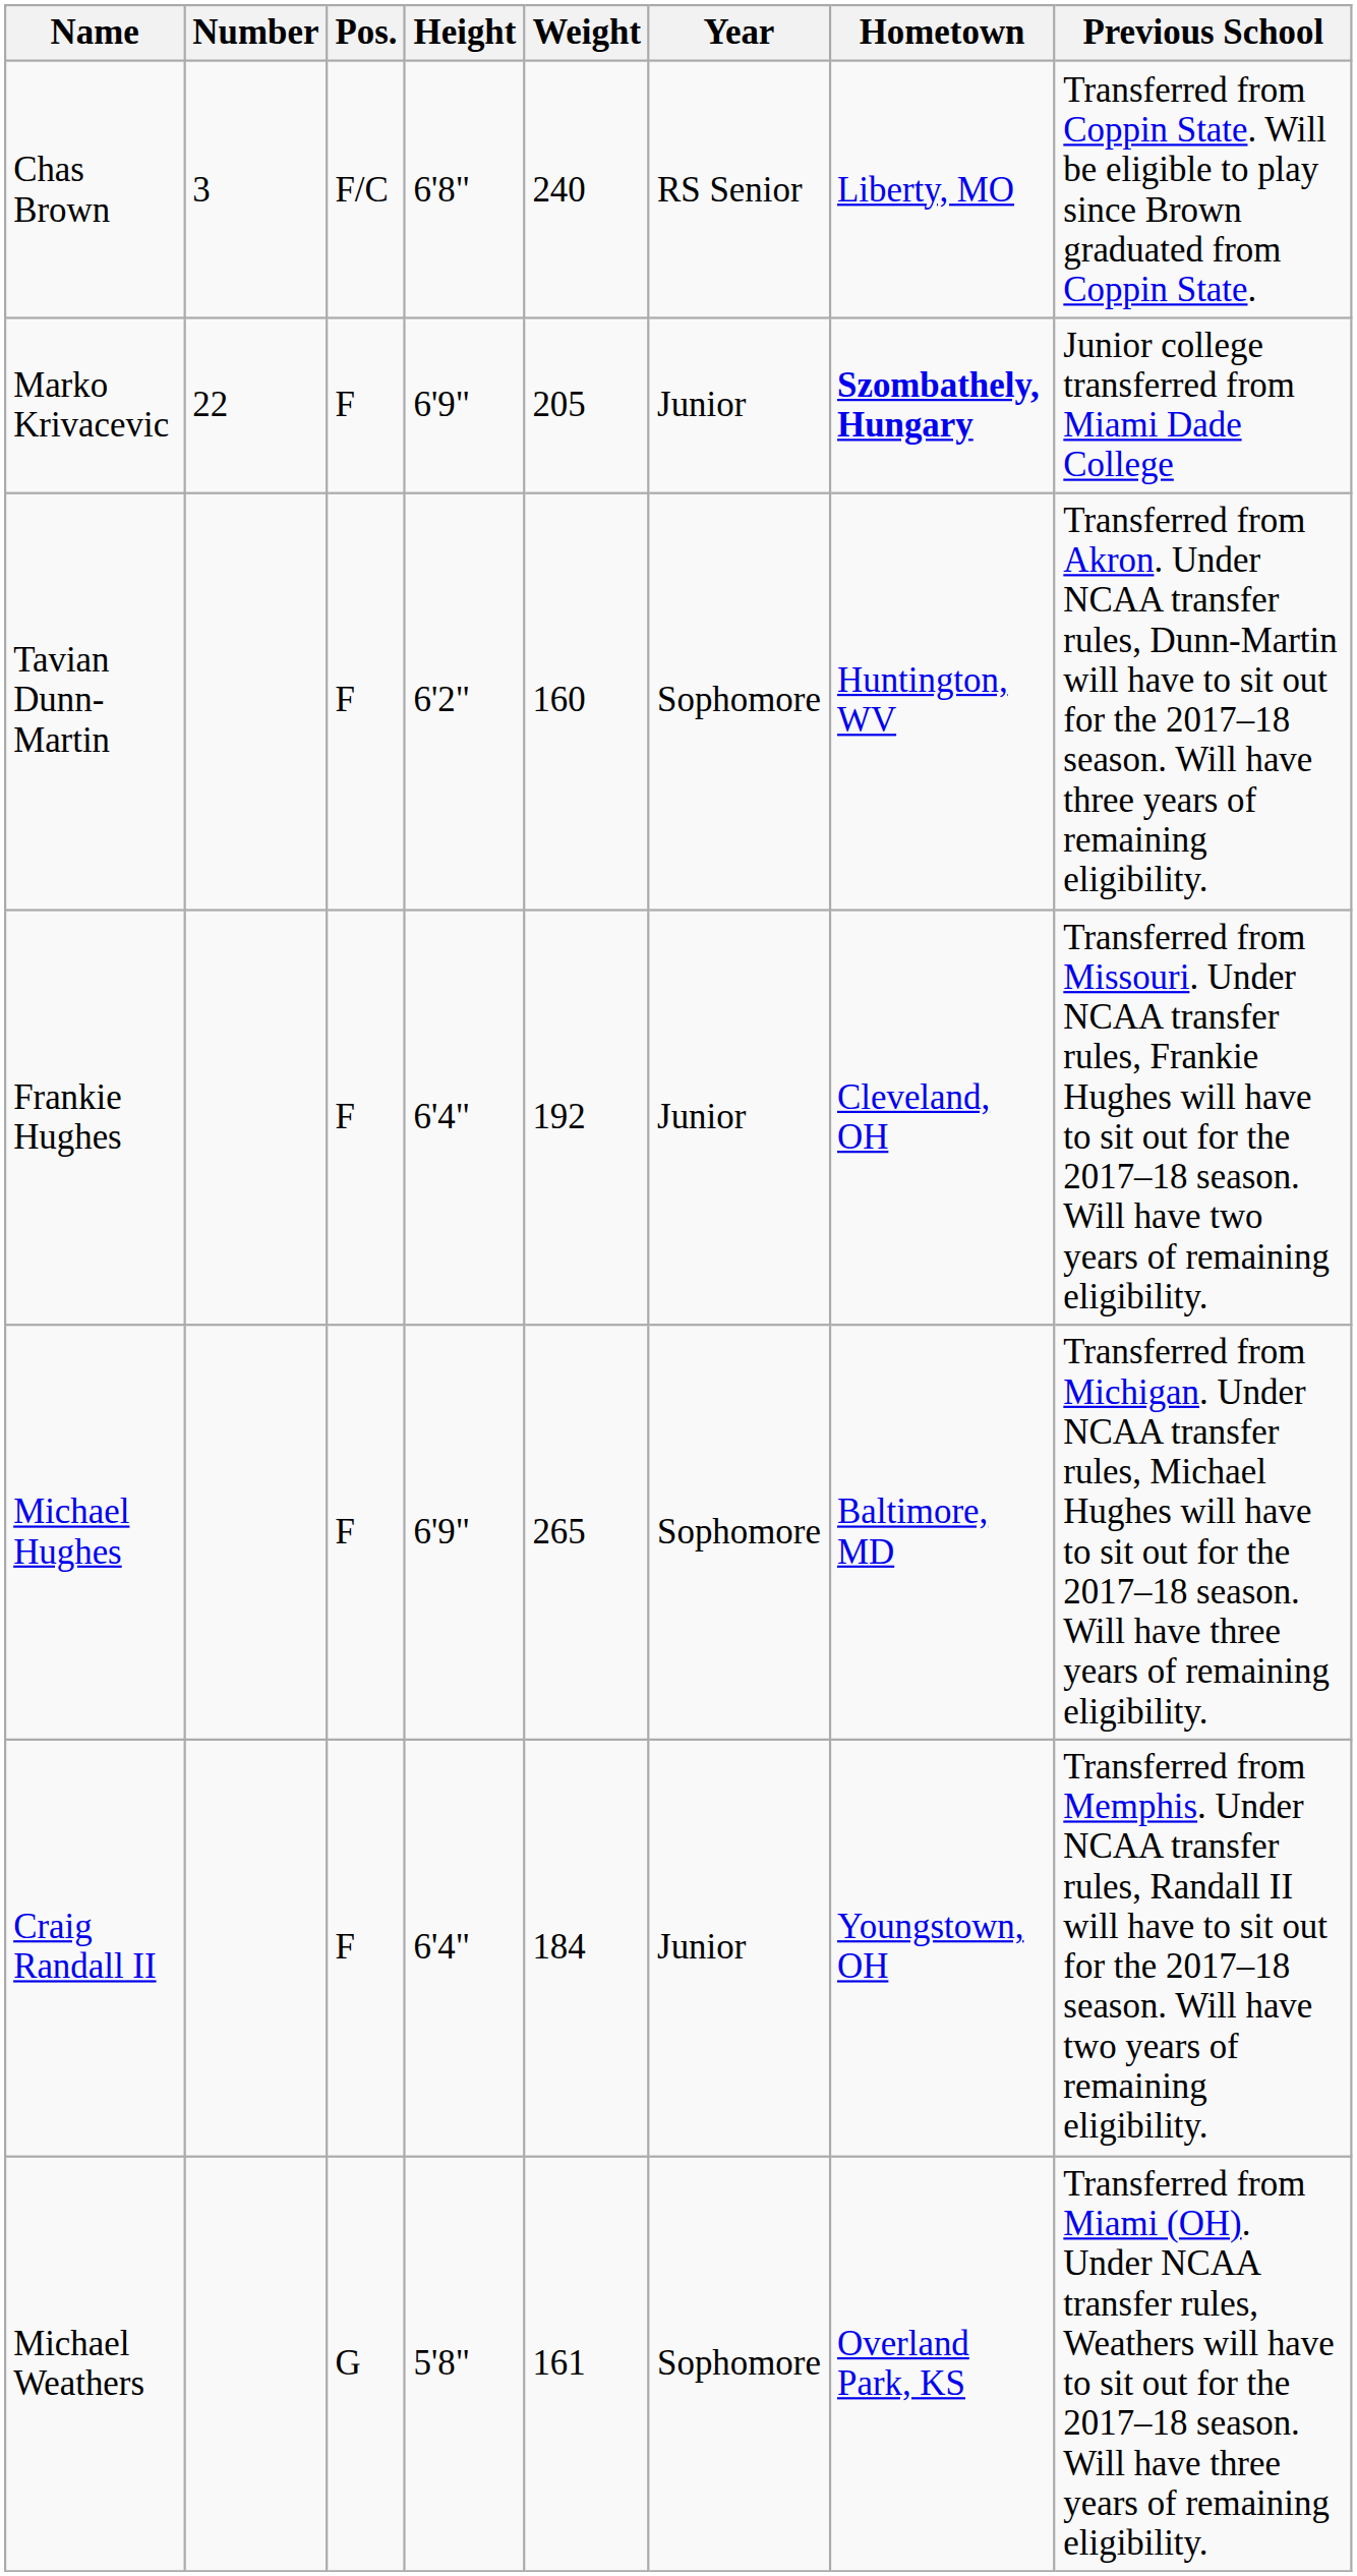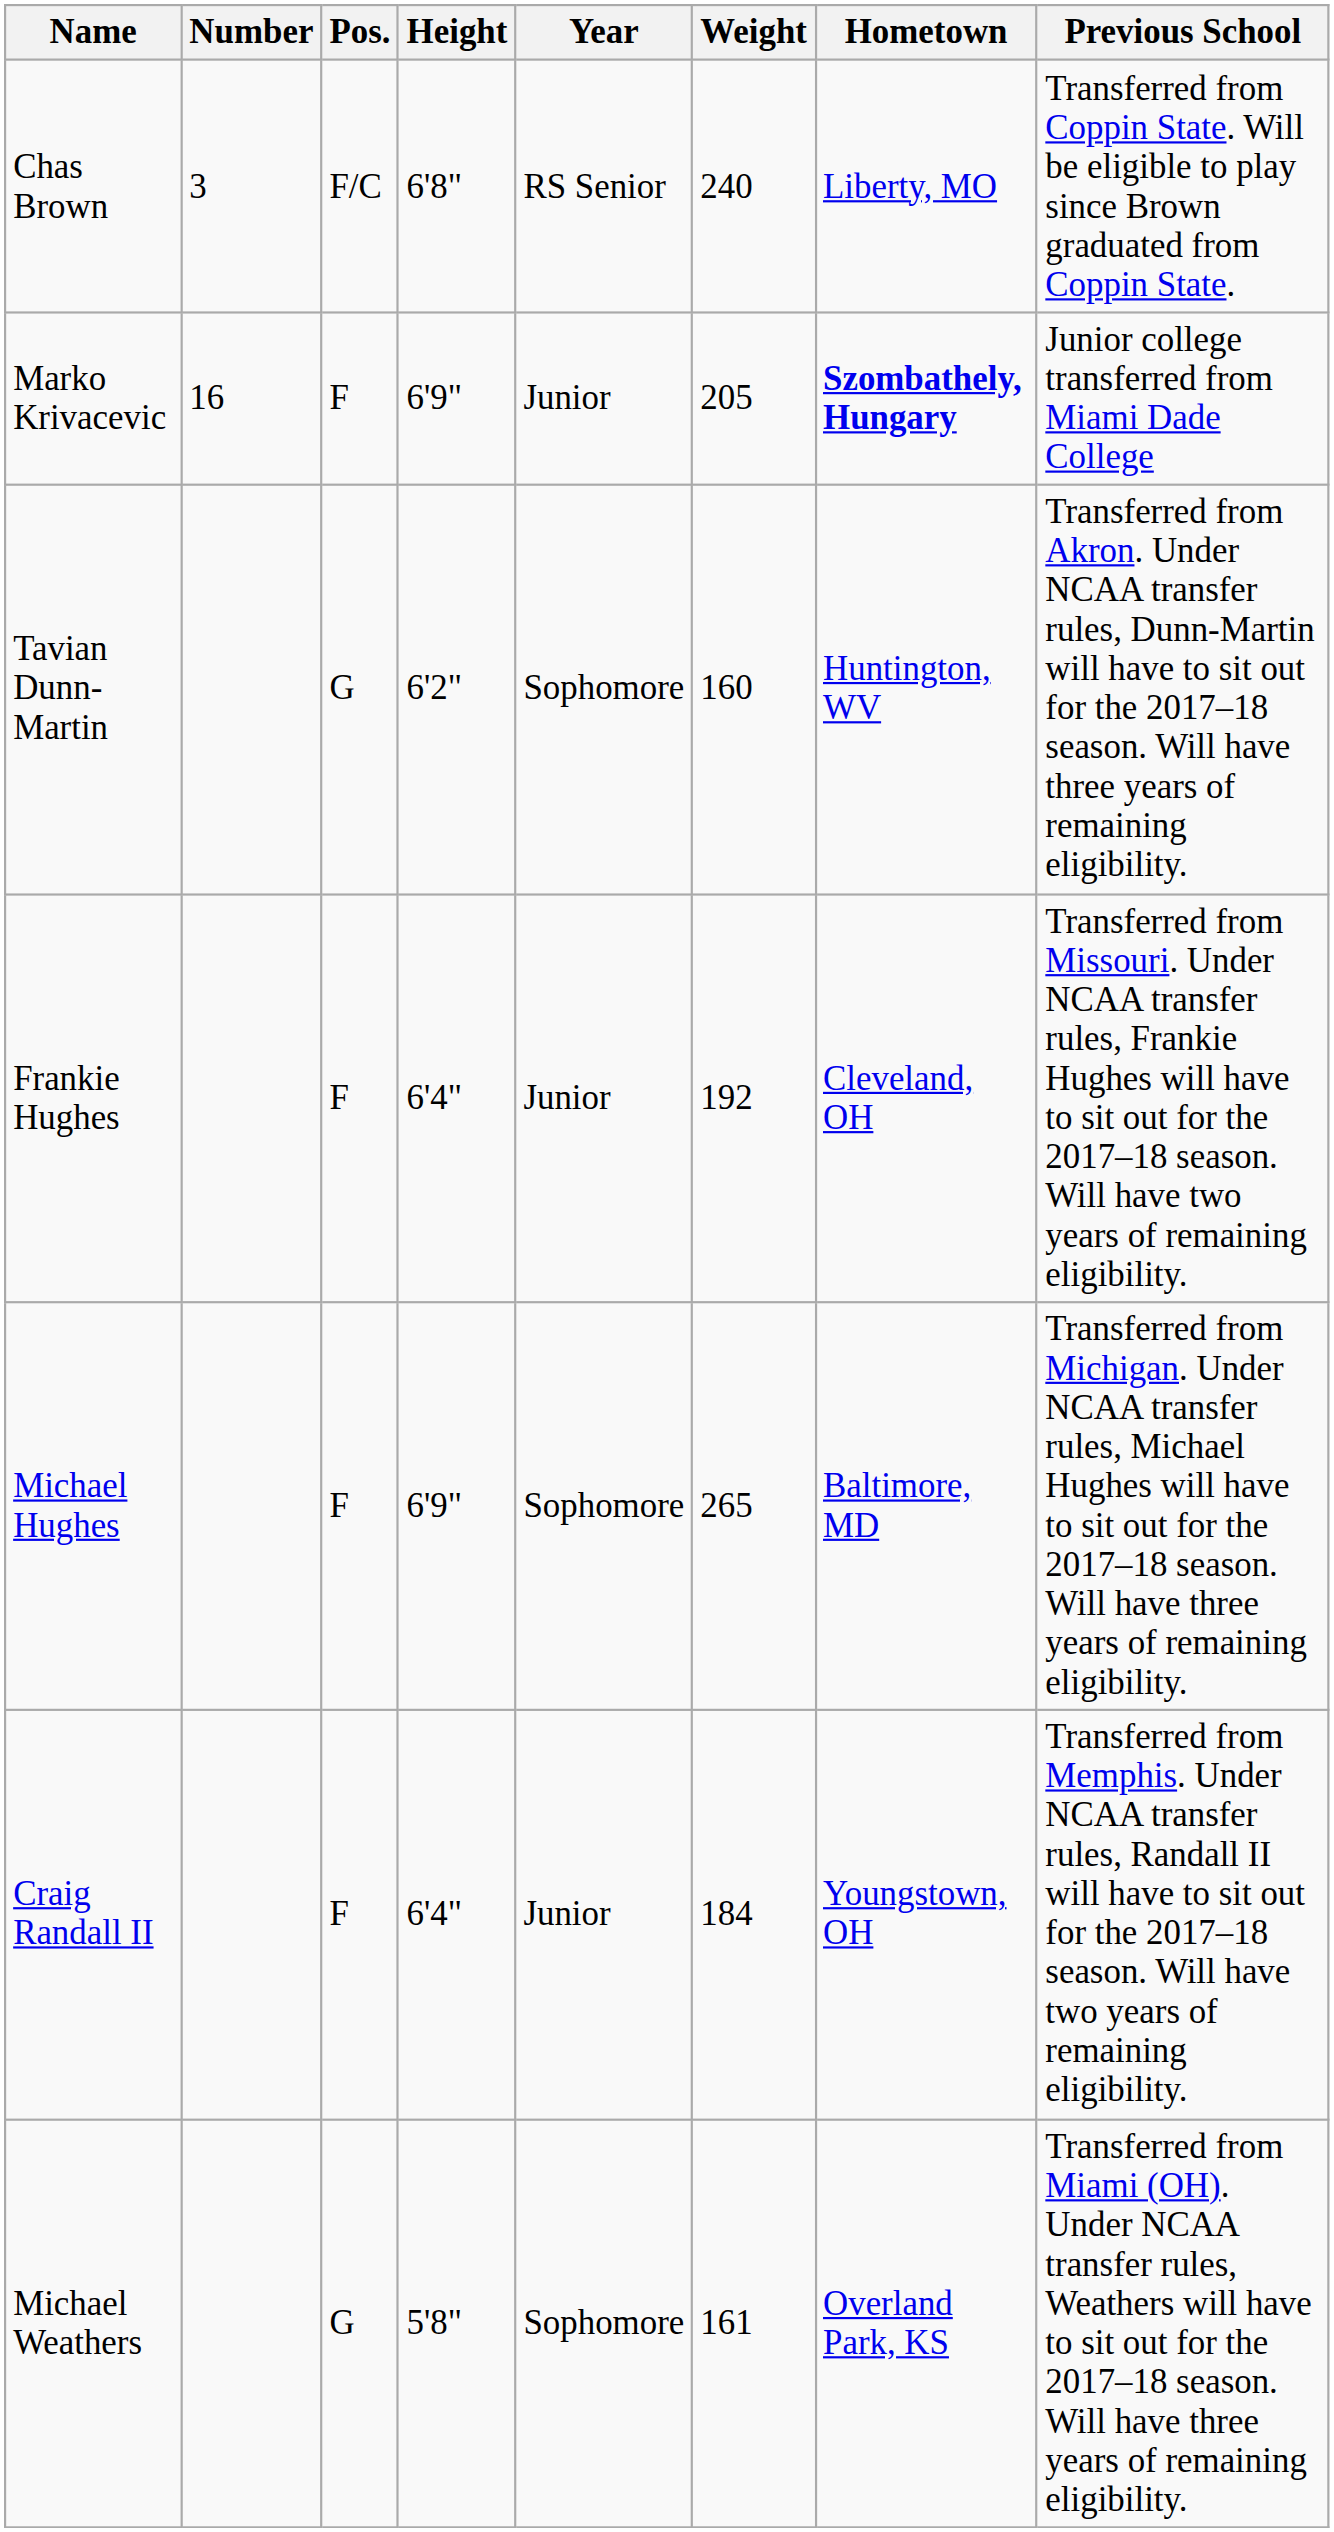columns swapped: Weight <-> Year
Marko Krivacevic | Number: 22 -> 16
Tavian Dunn-Martin | Pos.: F -> G
